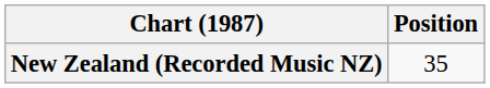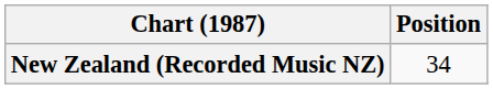New Zealand (Recorded Music NZ) | Position: 35 -> 34
